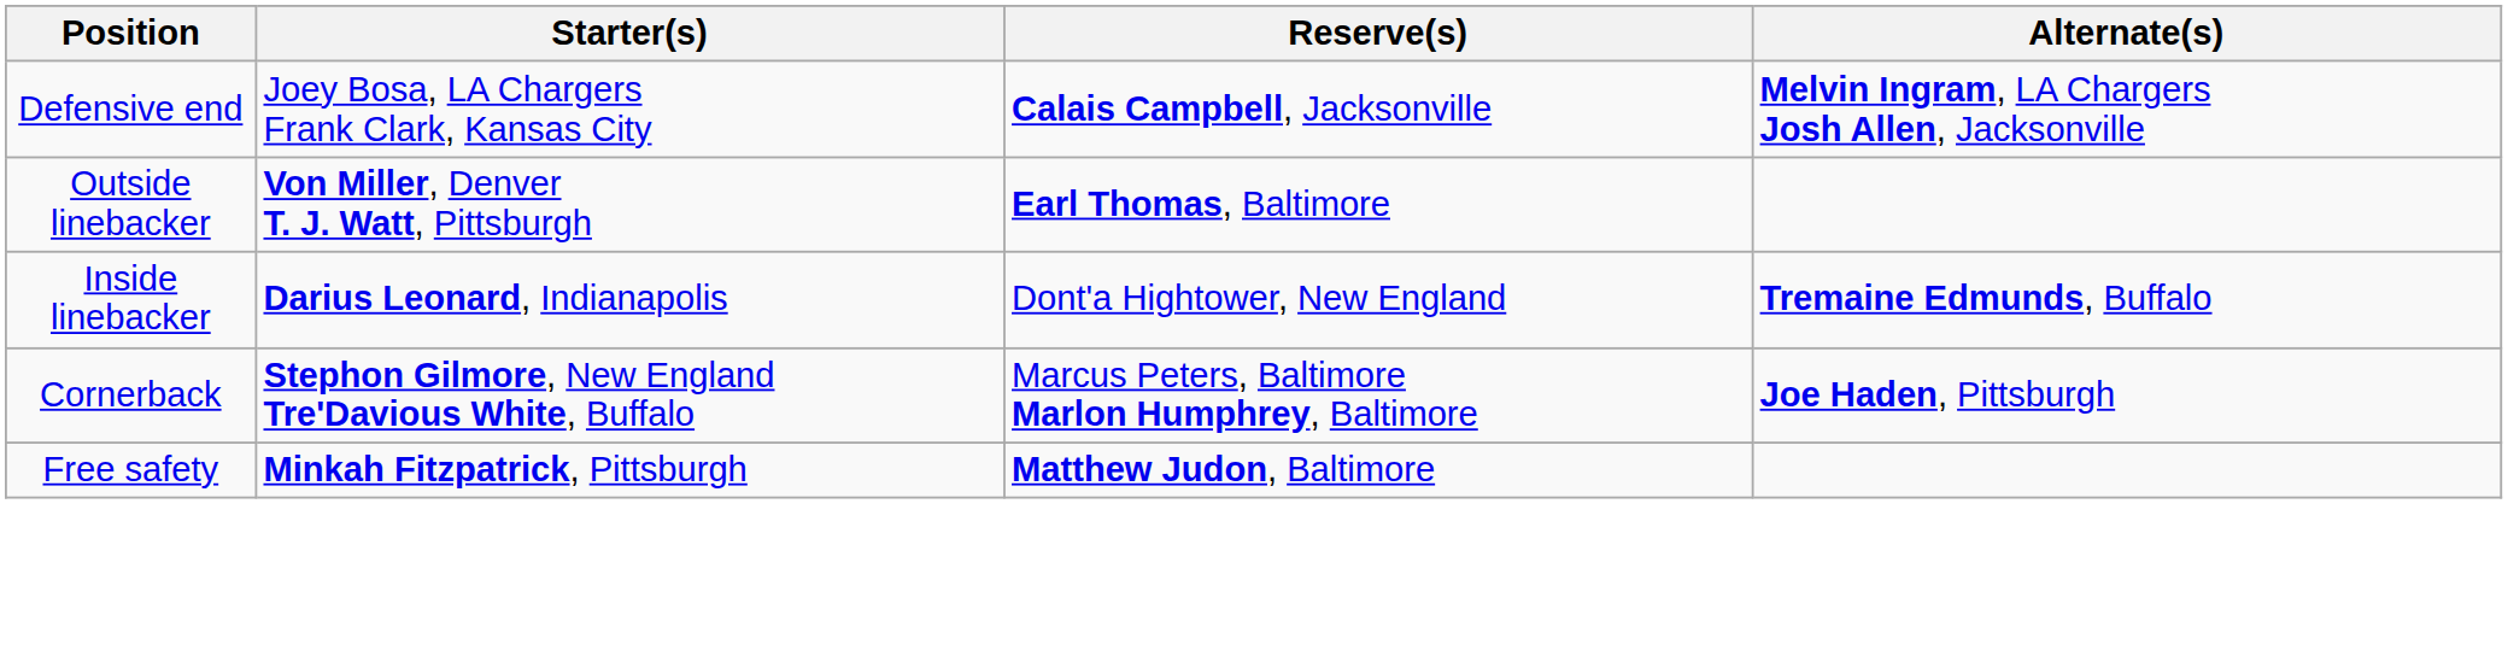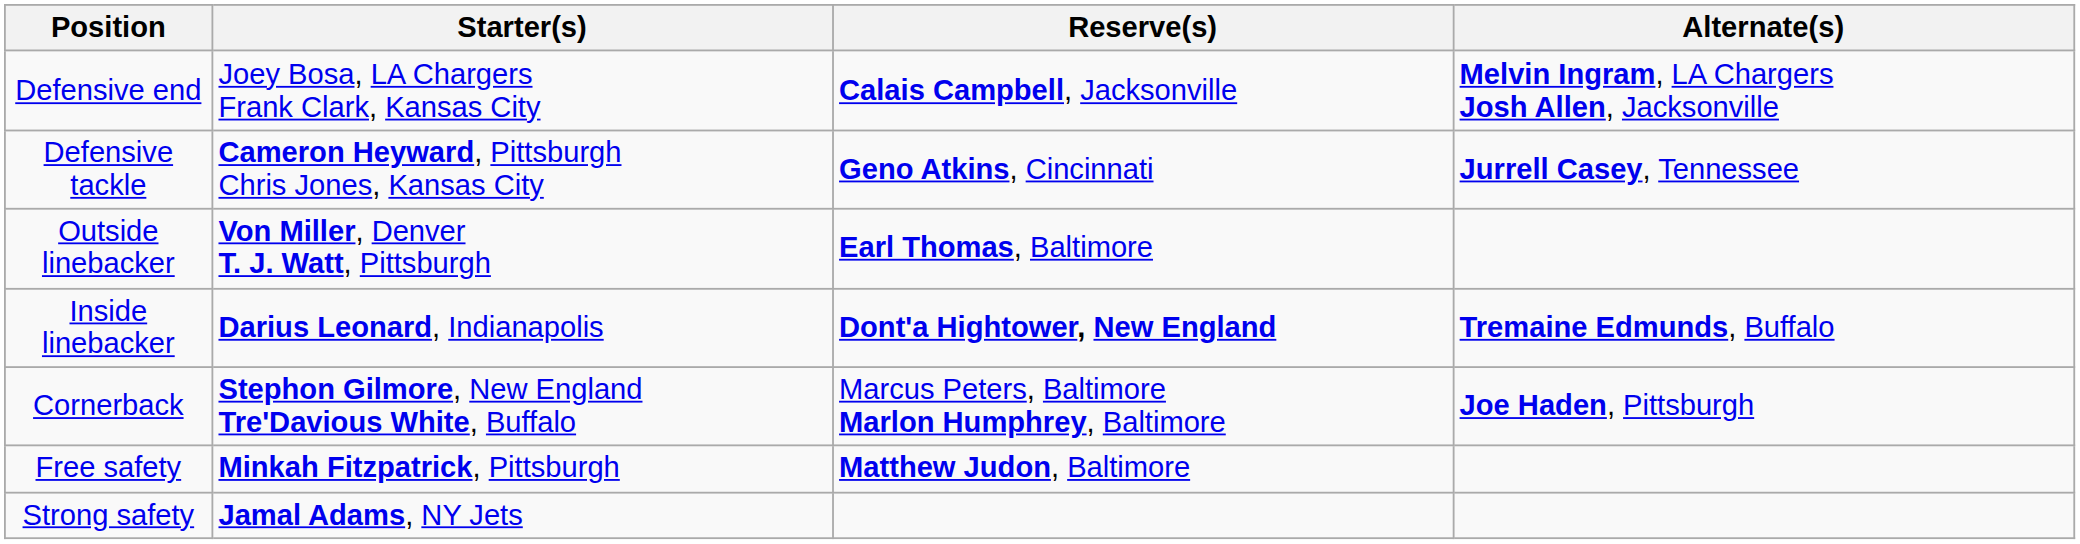+ row: Defensive tackle | Cameron Heyward, Pittsburgh Chris Jones, Kansas City | Geno Atkins, Cincinnati | Jurrell Casey, Tennessee
Inside linebacker | Reserve(s): normal -> bold
+ row: Strong safety | Jamal Adams, NY Jets
